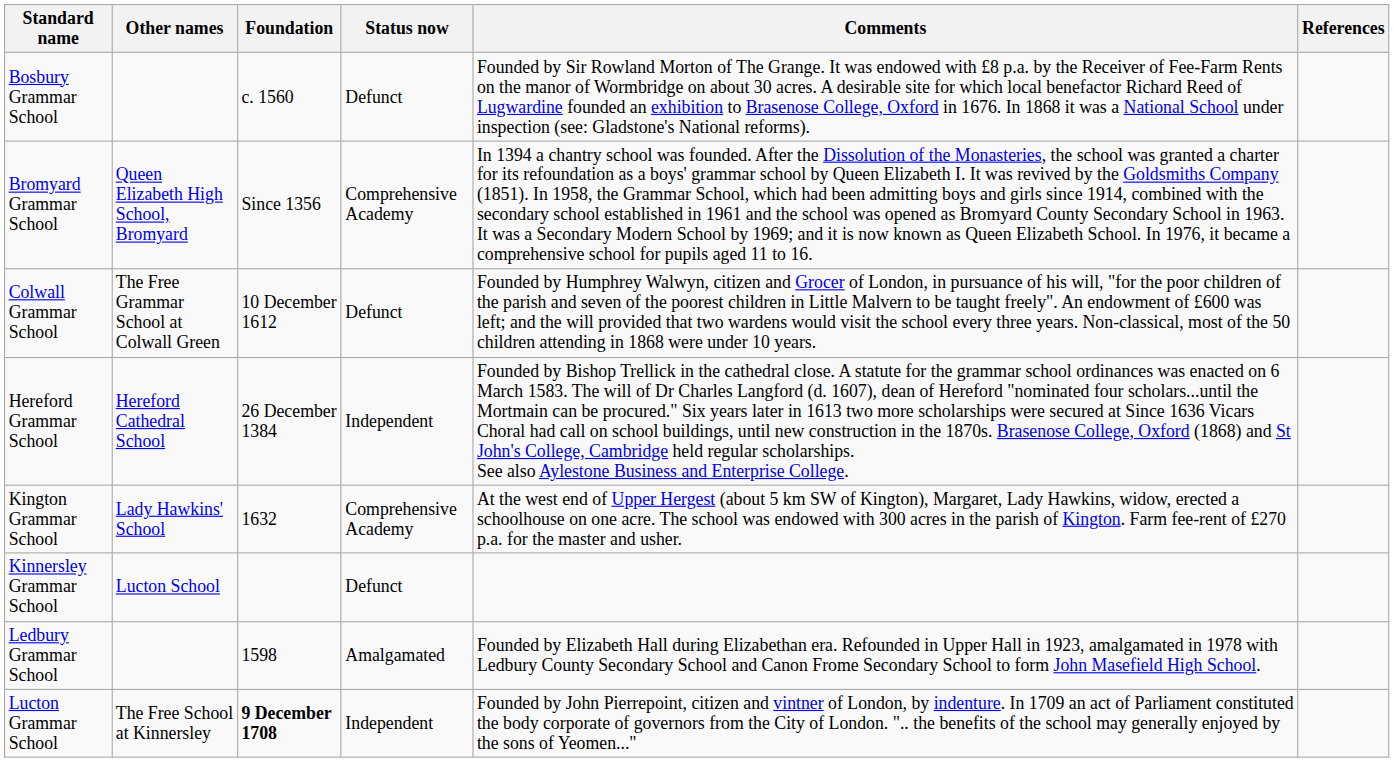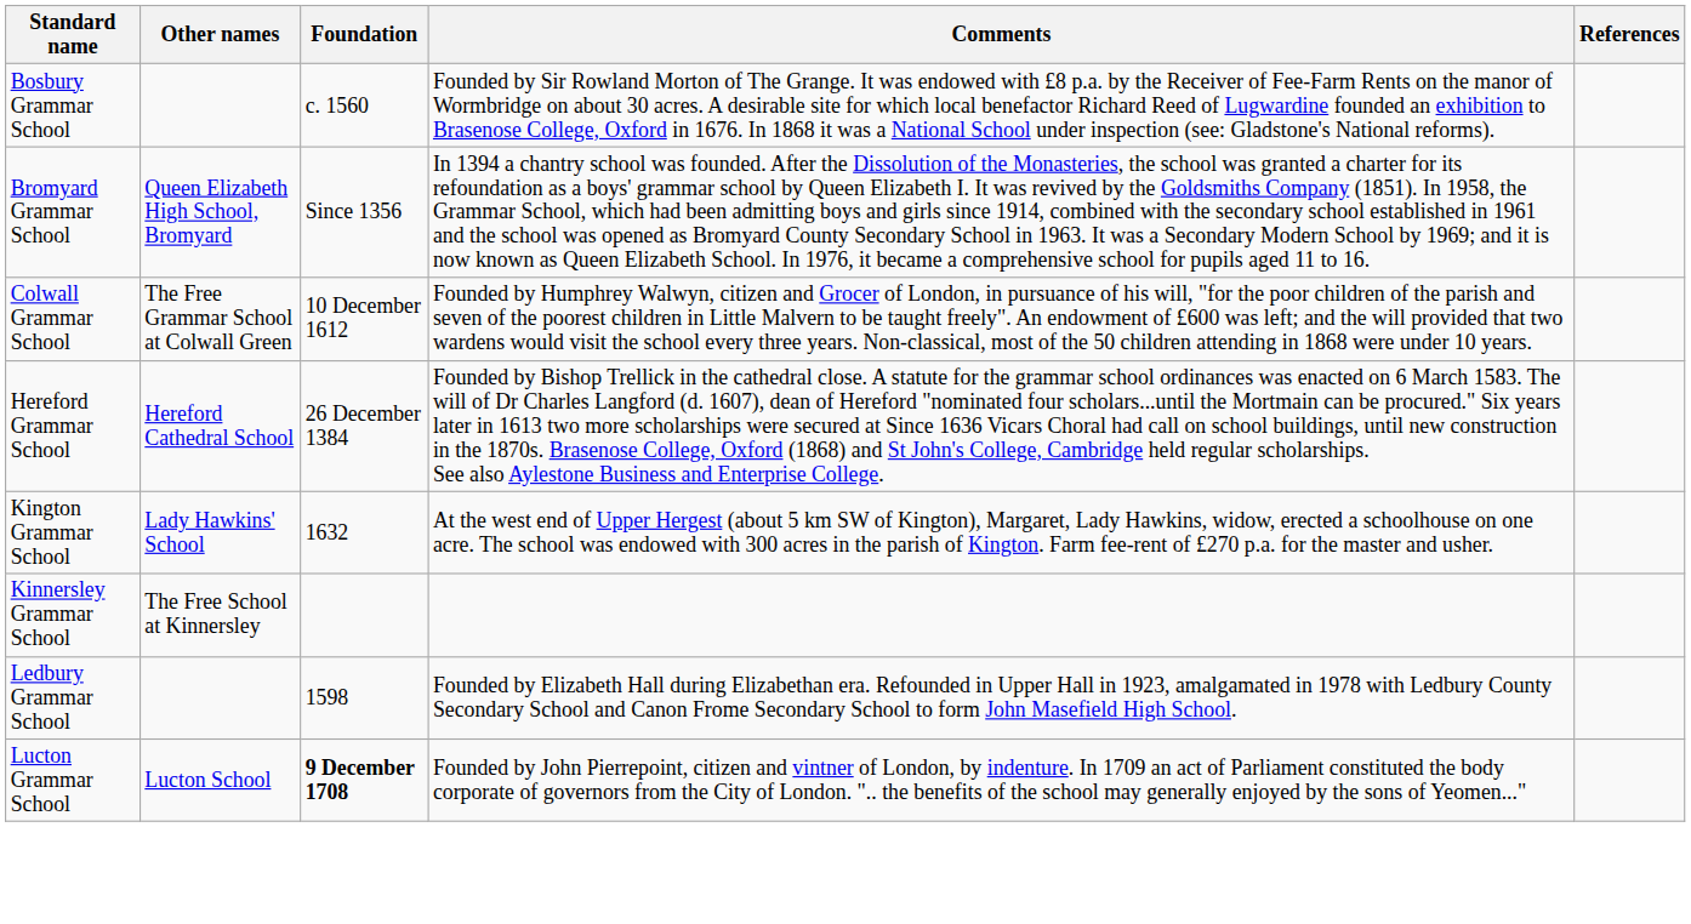- column: Status now | Defunct | Comprehensive Academy | Defunct | Independent | Comprehensive Academy | Defunct | Amalgamated | Independent
Kinnersley Grammar School | Other names: Lucton School -> The Free School at Kinnersley
Lucton Grammar School | Other names: The Free School at Kinnersley -> Lucton School
